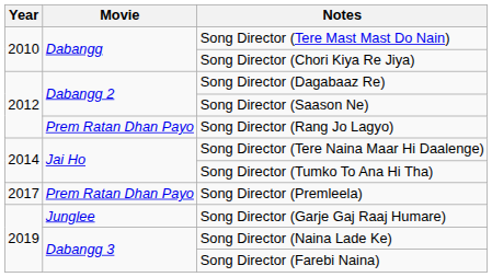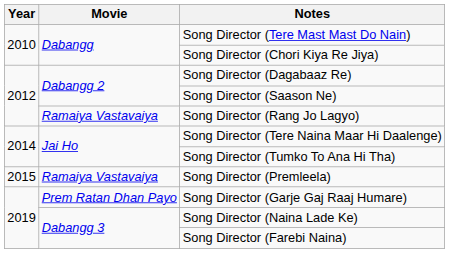Song Director (Rang Jo Lagyo) | Movie: Prem Ratan Dhan Payo -> Ramaiya Vastavaiya
Song Director (Premleela) | Year: 2017 -> 2015
Song Director (Premleela) | Movie: Prem Ratan Dhan Payo -> Ramaiya Vastavaiya
Song Director (Garje Gaj Raaj Humare) | Movie: Junglee -> Prem Ratan Dhan Payo
